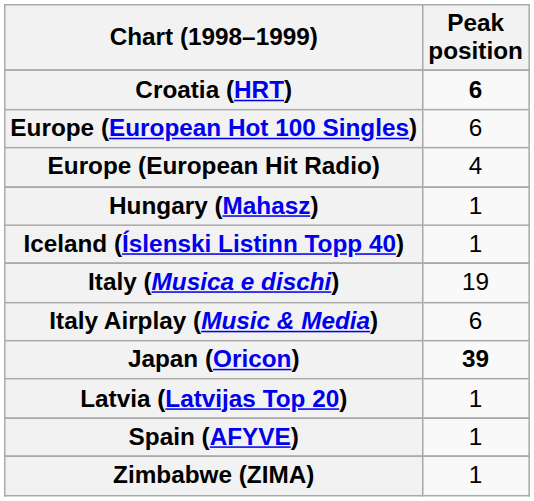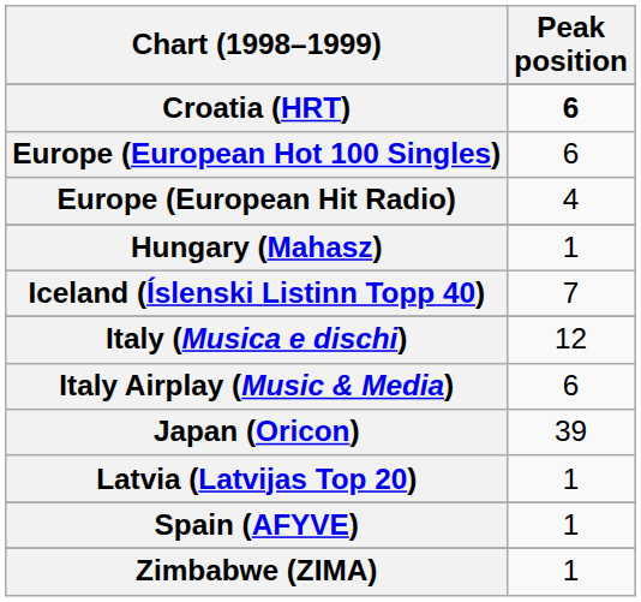Iceland (Íslenski Listinn Topp 40) | Peak position: 1 -> 7
Italy (Musica e dischi) | Peak position: 19 -> 12
Japan (Oricon) | Peak position: bold -> normal
